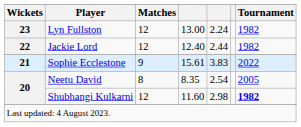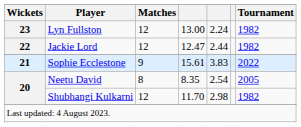Jackie Lord | column 4: 12.40 -> 12.47
Shubhangi Kulkarni | column 4: 11.60 -> 11.70
Shubhangi Kulkarni | Tournament: bold -> normal
